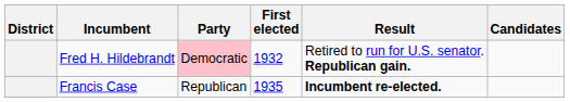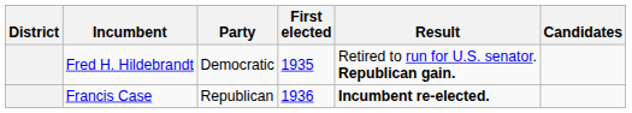Fred H. Hildebrandt | Party: pink background -> no background
Fred H. Hildebrandt | First elected: 1932 -> 1935
Francis Case | First elected: 1935 -> 1936
